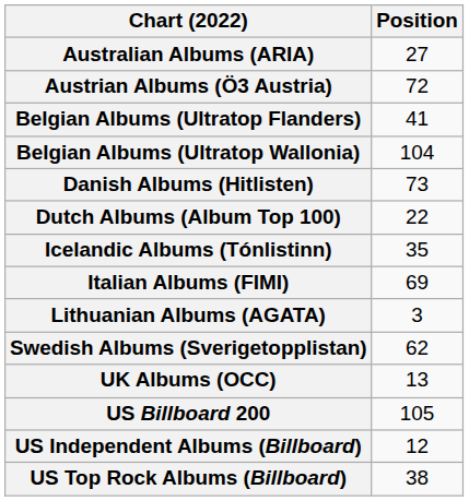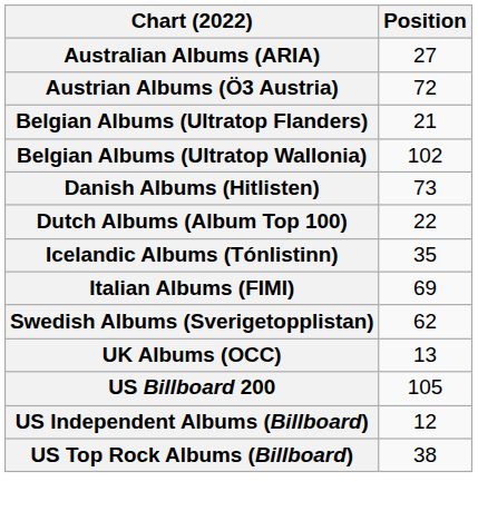Belgian Albums (Ultratop Flanders) | Position: 41 -> 21
Belgian Albums (Ultratop Wallonia) | Position: 104 -> 102
- row: Lithuanian Albums (AGATA) | 3
